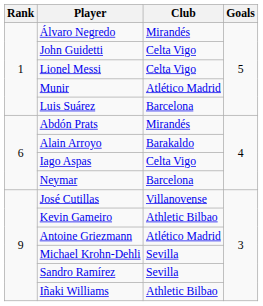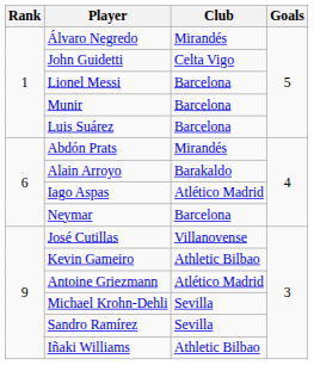Lionel Messi | Club: Celta Vigo -> Barcelona
Munir | Club: Atlético Madrid -> Barcelona
Iago Aspas | Club: Celta Vigo -> Atlético Madrid
